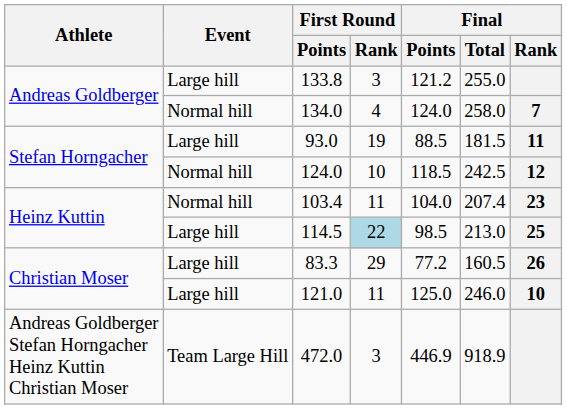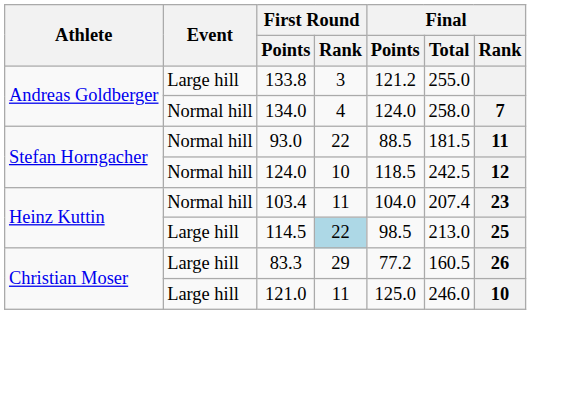93.0 | Event: Large hill -> Normal hill
93.0 | First Round / Rank: 19 -> 22
- row: Andreas Goldberger Stefan Horngacher Heinz Kuttin Christian Moser | Team Large Hill | 472.0 | 3 | 446.9 | 918.9
